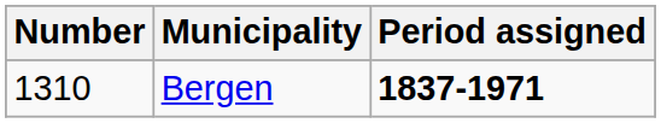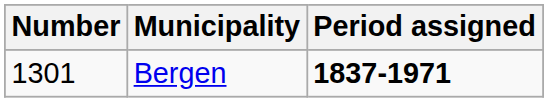Bergen | Number: 1310 -> 1301
